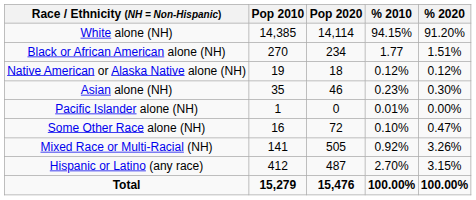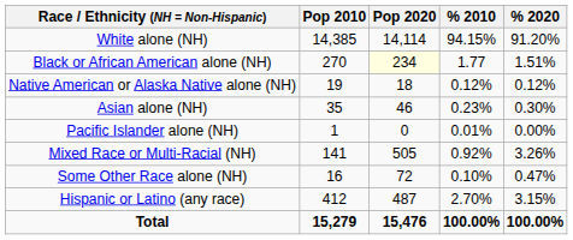Black or African American alone (NH) | Pop 2020: no background -> lightyellow background
rows swapped: Some Other Race alone (NH) <-> Mixed Race or Multi-Racial (NH)
